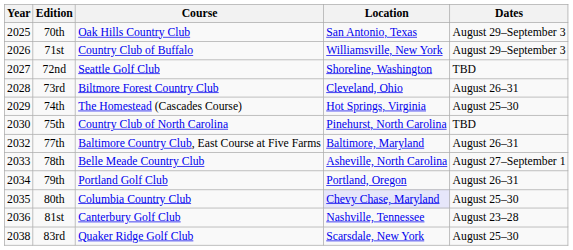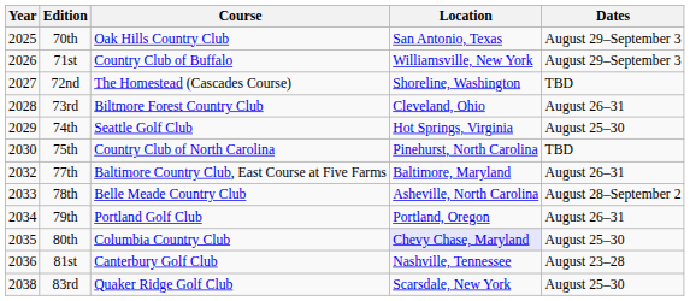72nd | Course: Seattle Golf Club -> The Homestead (Cascades Course)
74th | Course: The Homestead (Cascades Course) -> Seattle Golf Club
78th | Dates: August 27–September 1 -> August 28–September 2
